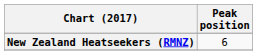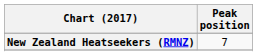New Zealand Heatseekers (RMNZ) | Peak position: 6 -> 7
